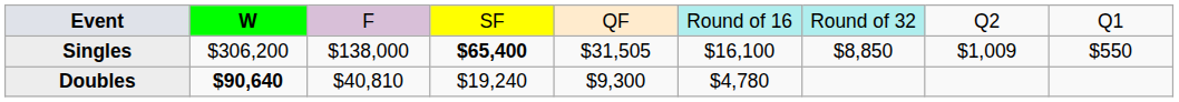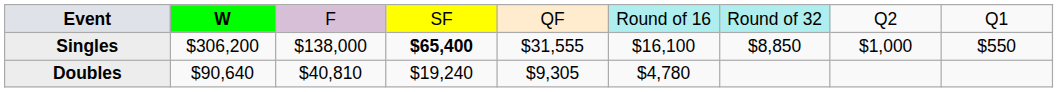Singles | column 5: $31,505 -> $31,555
Singles | column 8: $1,009 -> $1,000
Doubles | column 2: bold -> normal
Doubles | column 5: $9,300 -> $9,305
